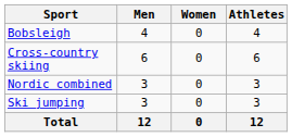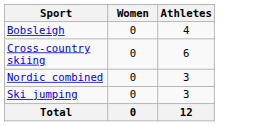- column: Men | 4 | 6 | 3 | 3 | 12
